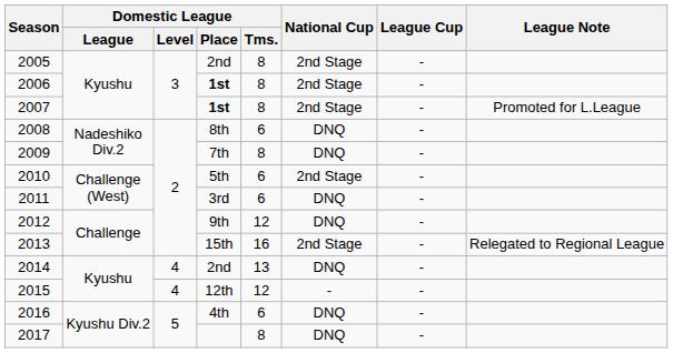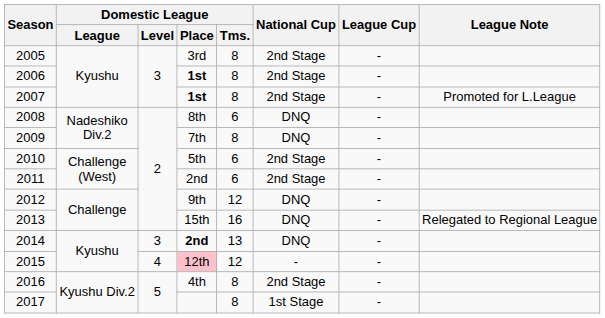2005 | Domestic League / Place: 2nd -> 3rd
2011 | Domestic League / Place: 3rd -> 2nd
2011 | National Cup: DNQ -> 2nd Stage
2013 | National Cup: 2nd Stage -> DNQ
2014 | Domestic League / Level: 4 -> 3
2014 | Domestic League / Place: normal -> bold
2015 | Domestic League / Place: no background -> pink background
2016 | Domestic League / Tms.: 6 -> 8
2016 | National Cup: DNQ -> 2nd Stage
2017 | National Cup: DNQ -> 1st Stage
